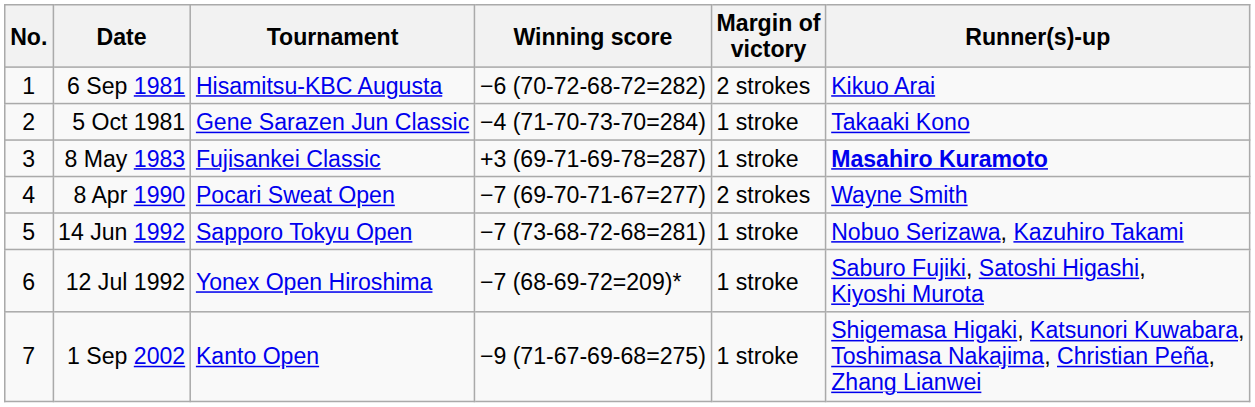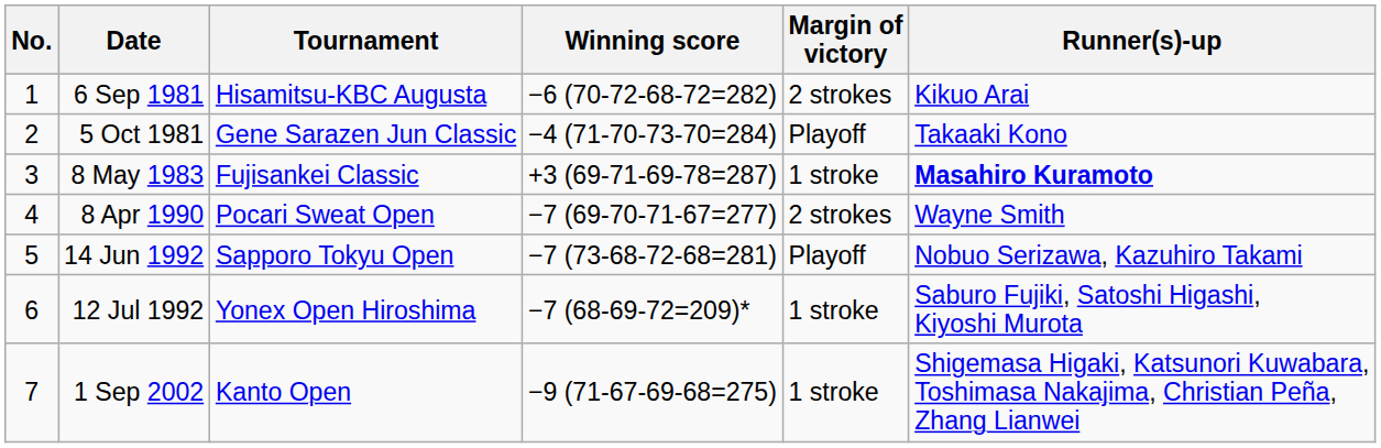5 Oct 1981 | Margin of victory: 1 stroke -> Playoff
14 Jun 1992 | Margin of victory: 1 stroke -> Playoff
